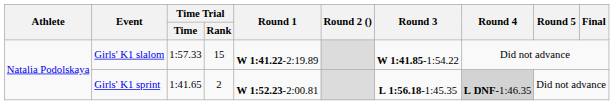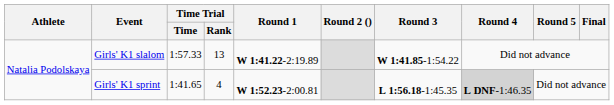Girls' K1 slalom | Time Trial / Rank: 15 -> 13
Girls' K1 sprint | Time Trial / Rank: 2 -> 4
